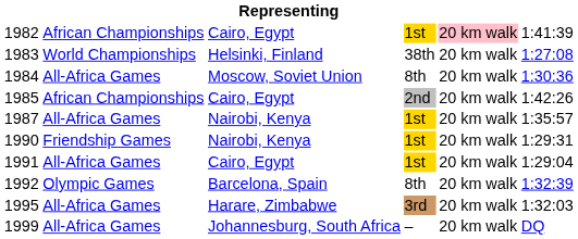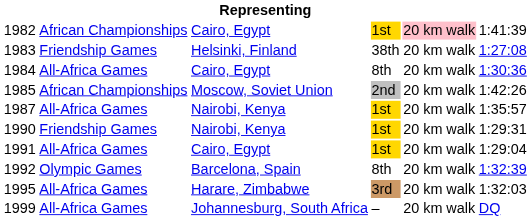1983 | column 2: World Championships -> Friendship Games
1984 | column 3: Moscow, Soviet Union -> Cairo, Egypt
1985 | column 3: Cairo, Egypt -> Moscow, Soviet Union
